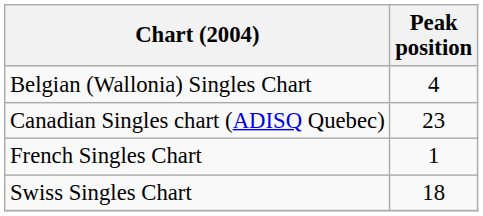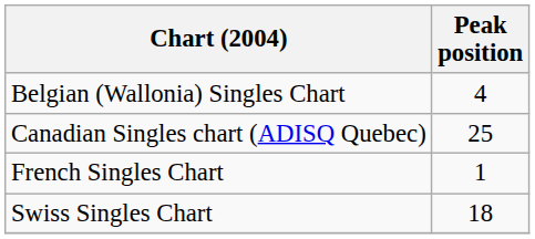Canadian Singles chart (ADISQ Quebec) | Peak position: 23 -> 25
